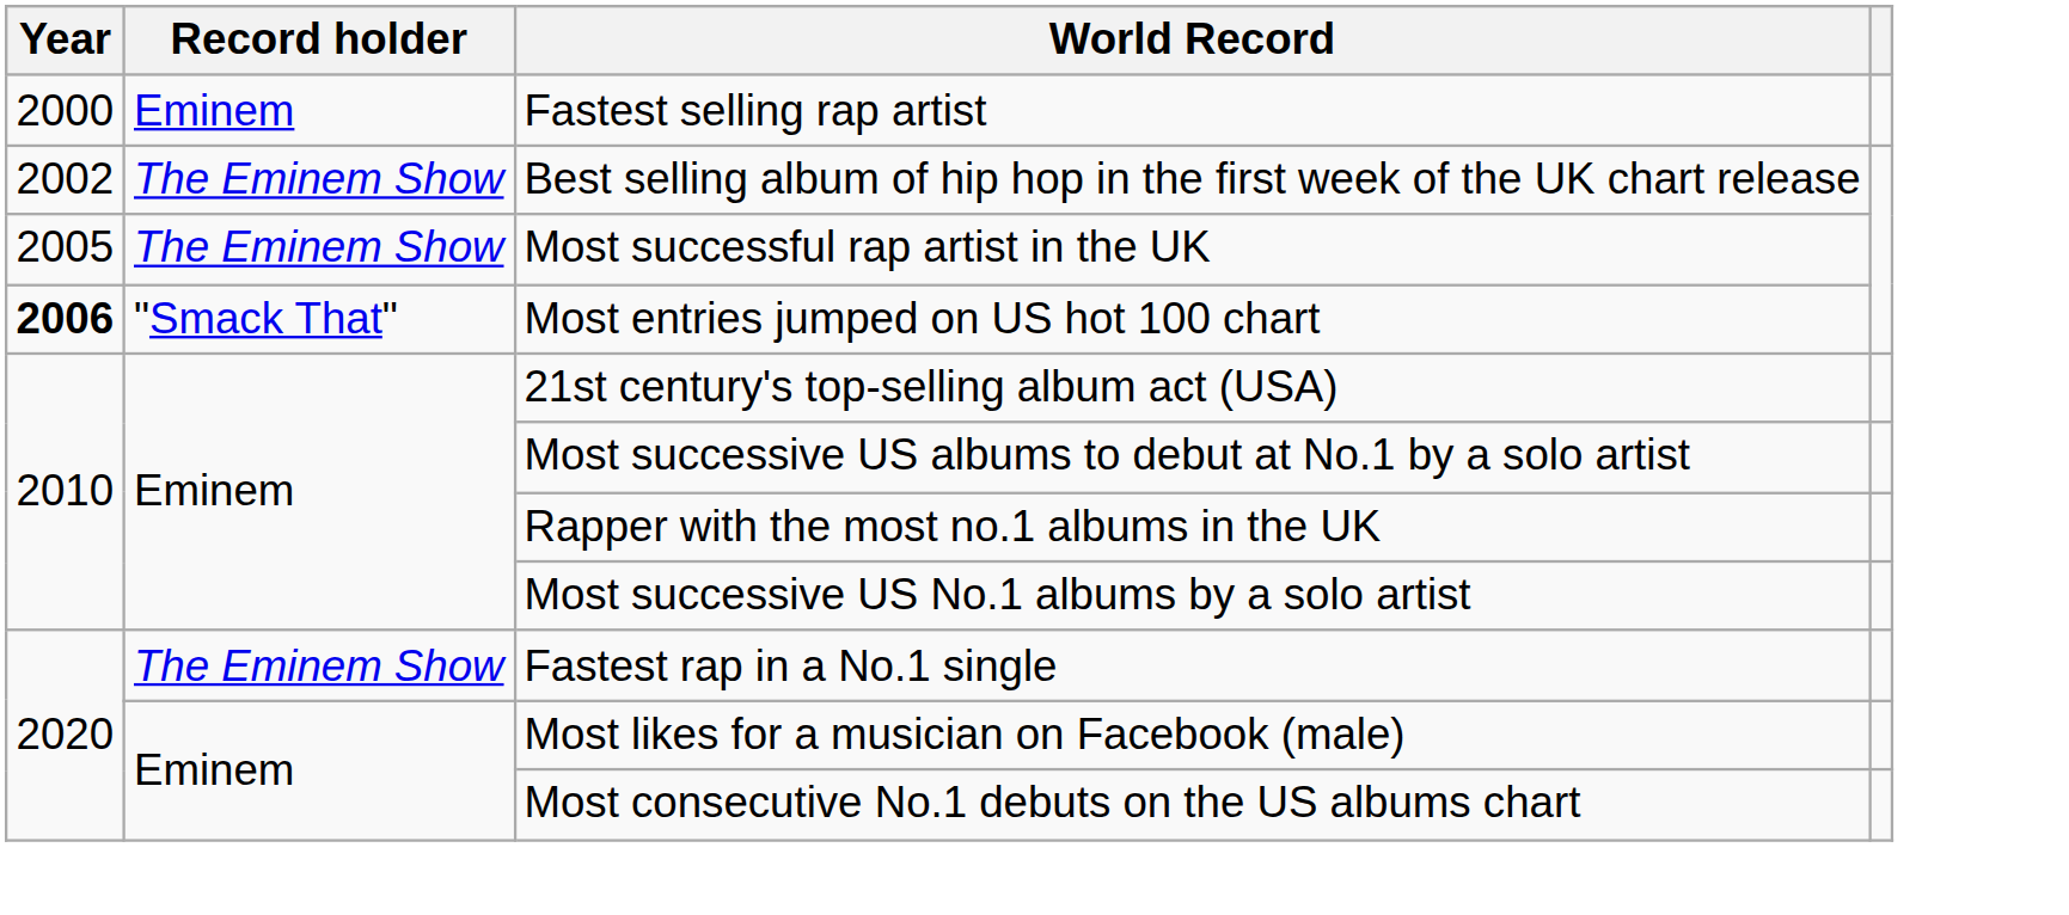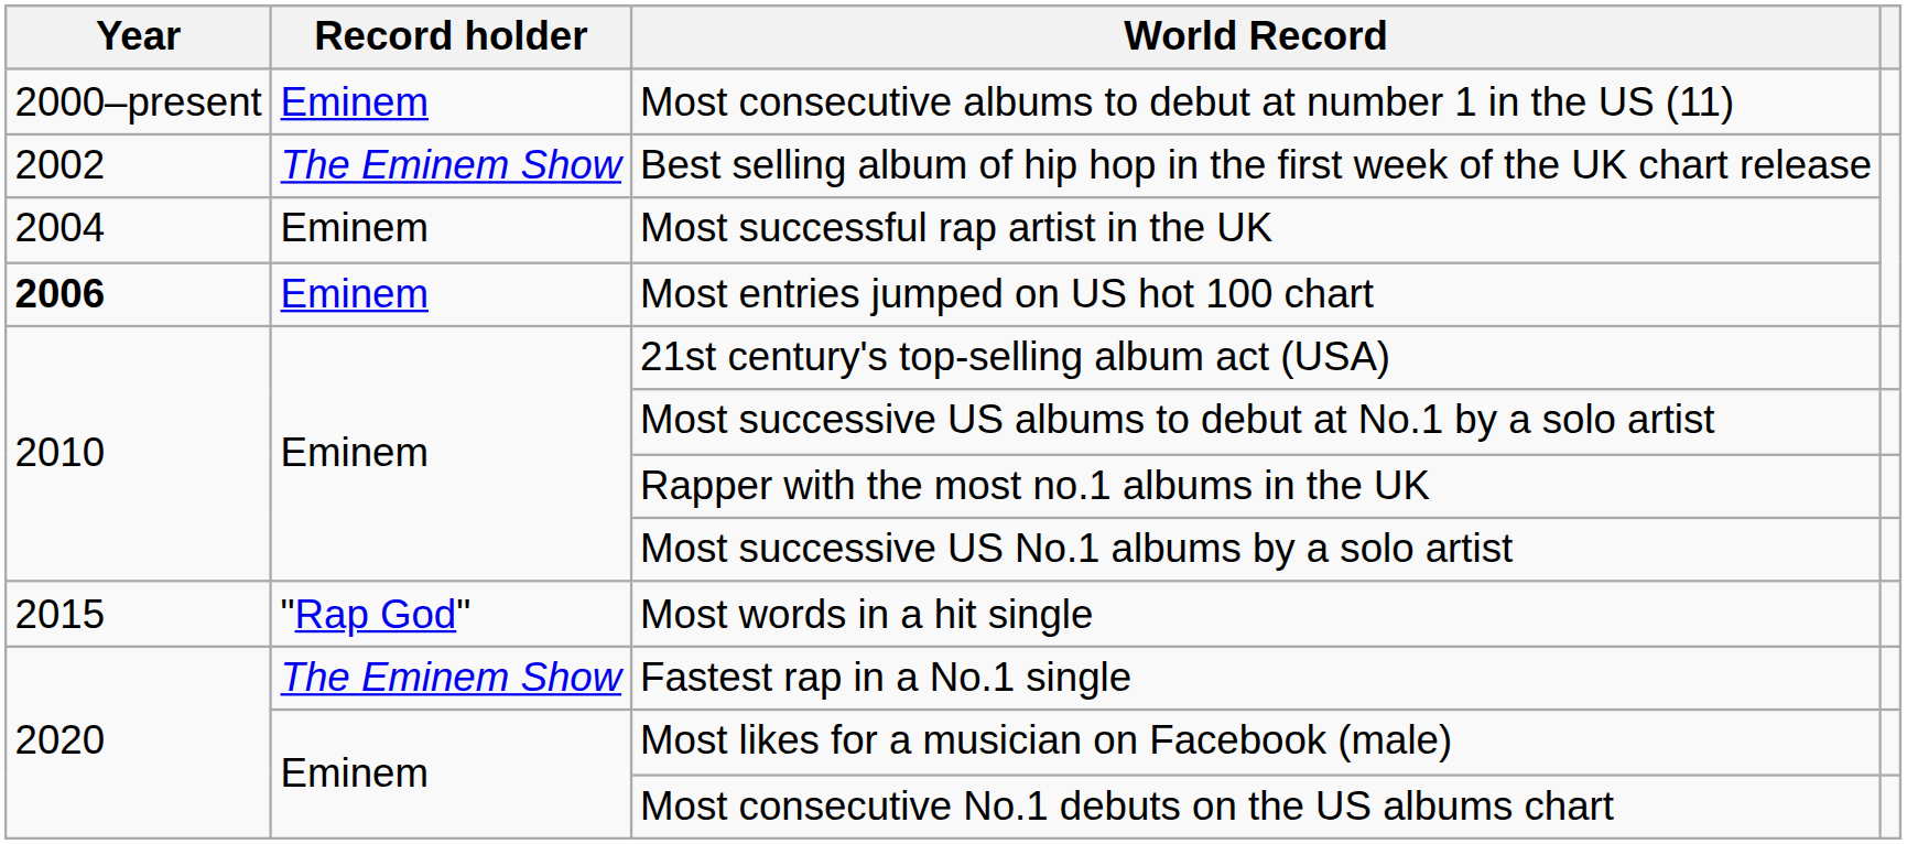- row: 2000 | Eminem | Fastest selling rap artist
+ row: 2000–present | Eminem | Most consecutive albums to debut at number 1 in the US (11)
Most successful rap artist in the UK | Year: 2005 -> 2004
Most successful rap artist in the UK | Record holder: The Eminem Show -> Eminem
Most entries jumped on US hot 100 chart | Record holder: "Smack That" -> Eminem
+ row: 2015 | "Rap God" | Most words in a hit single
